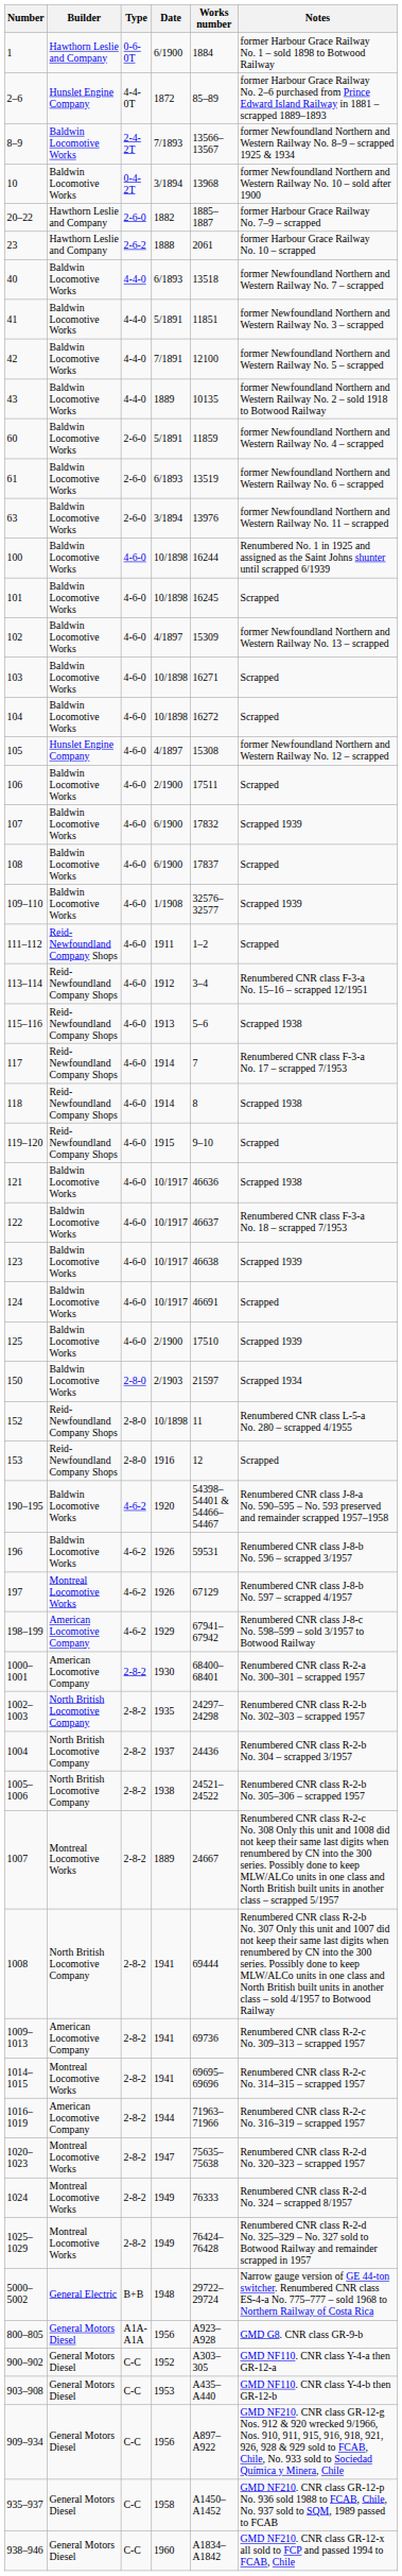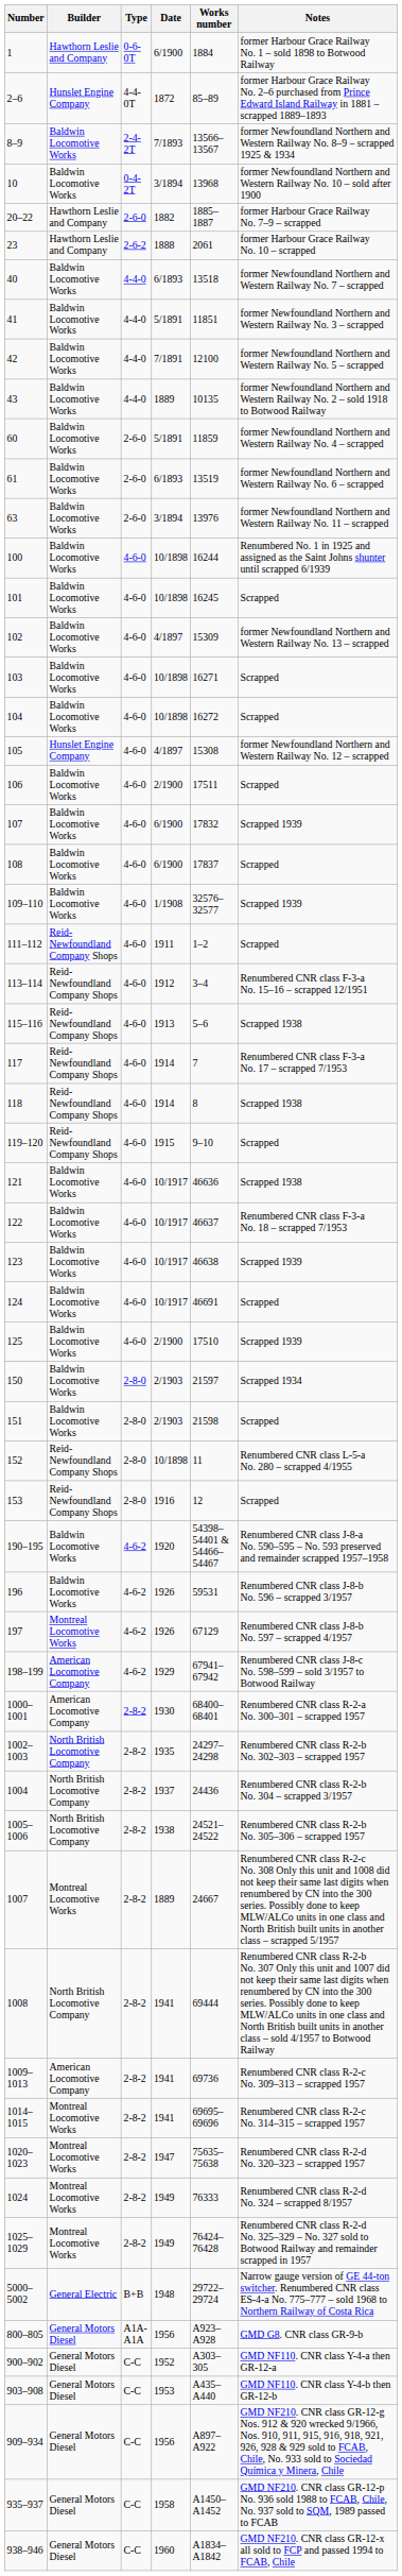+ row: 151 | Baldwin Locomotive Works | 2-8-0 | 2/1903 | 21598 | Scrapped
- row: 1016–1019 | American Locomotive Company | 2-8-2 | 1944 | 71963–71966 | Renumbered CNR class R-2-c No. 316–319 – scrapped 1957
